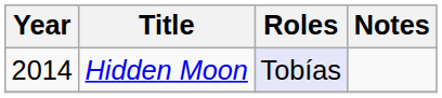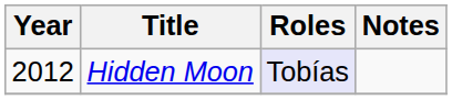Hidden Moon | Year: 2014 -> 2012
